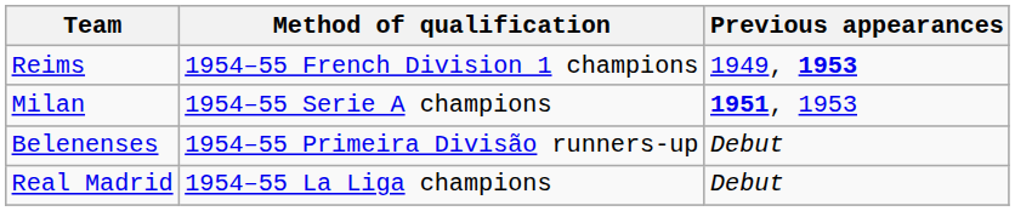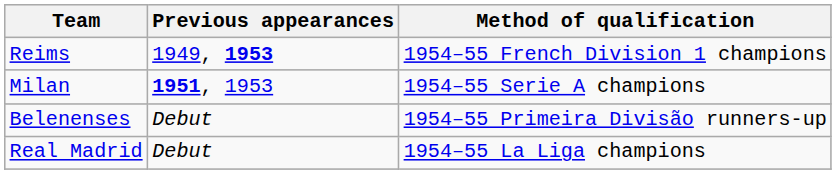columns swapped: Method of qualification <-> Previous appearances
